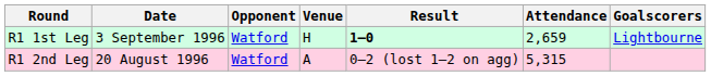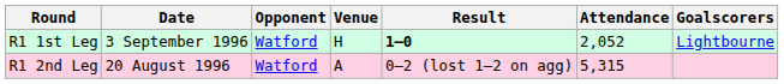R1 1st Leg | Attendance: 2,659 -> 2,052
